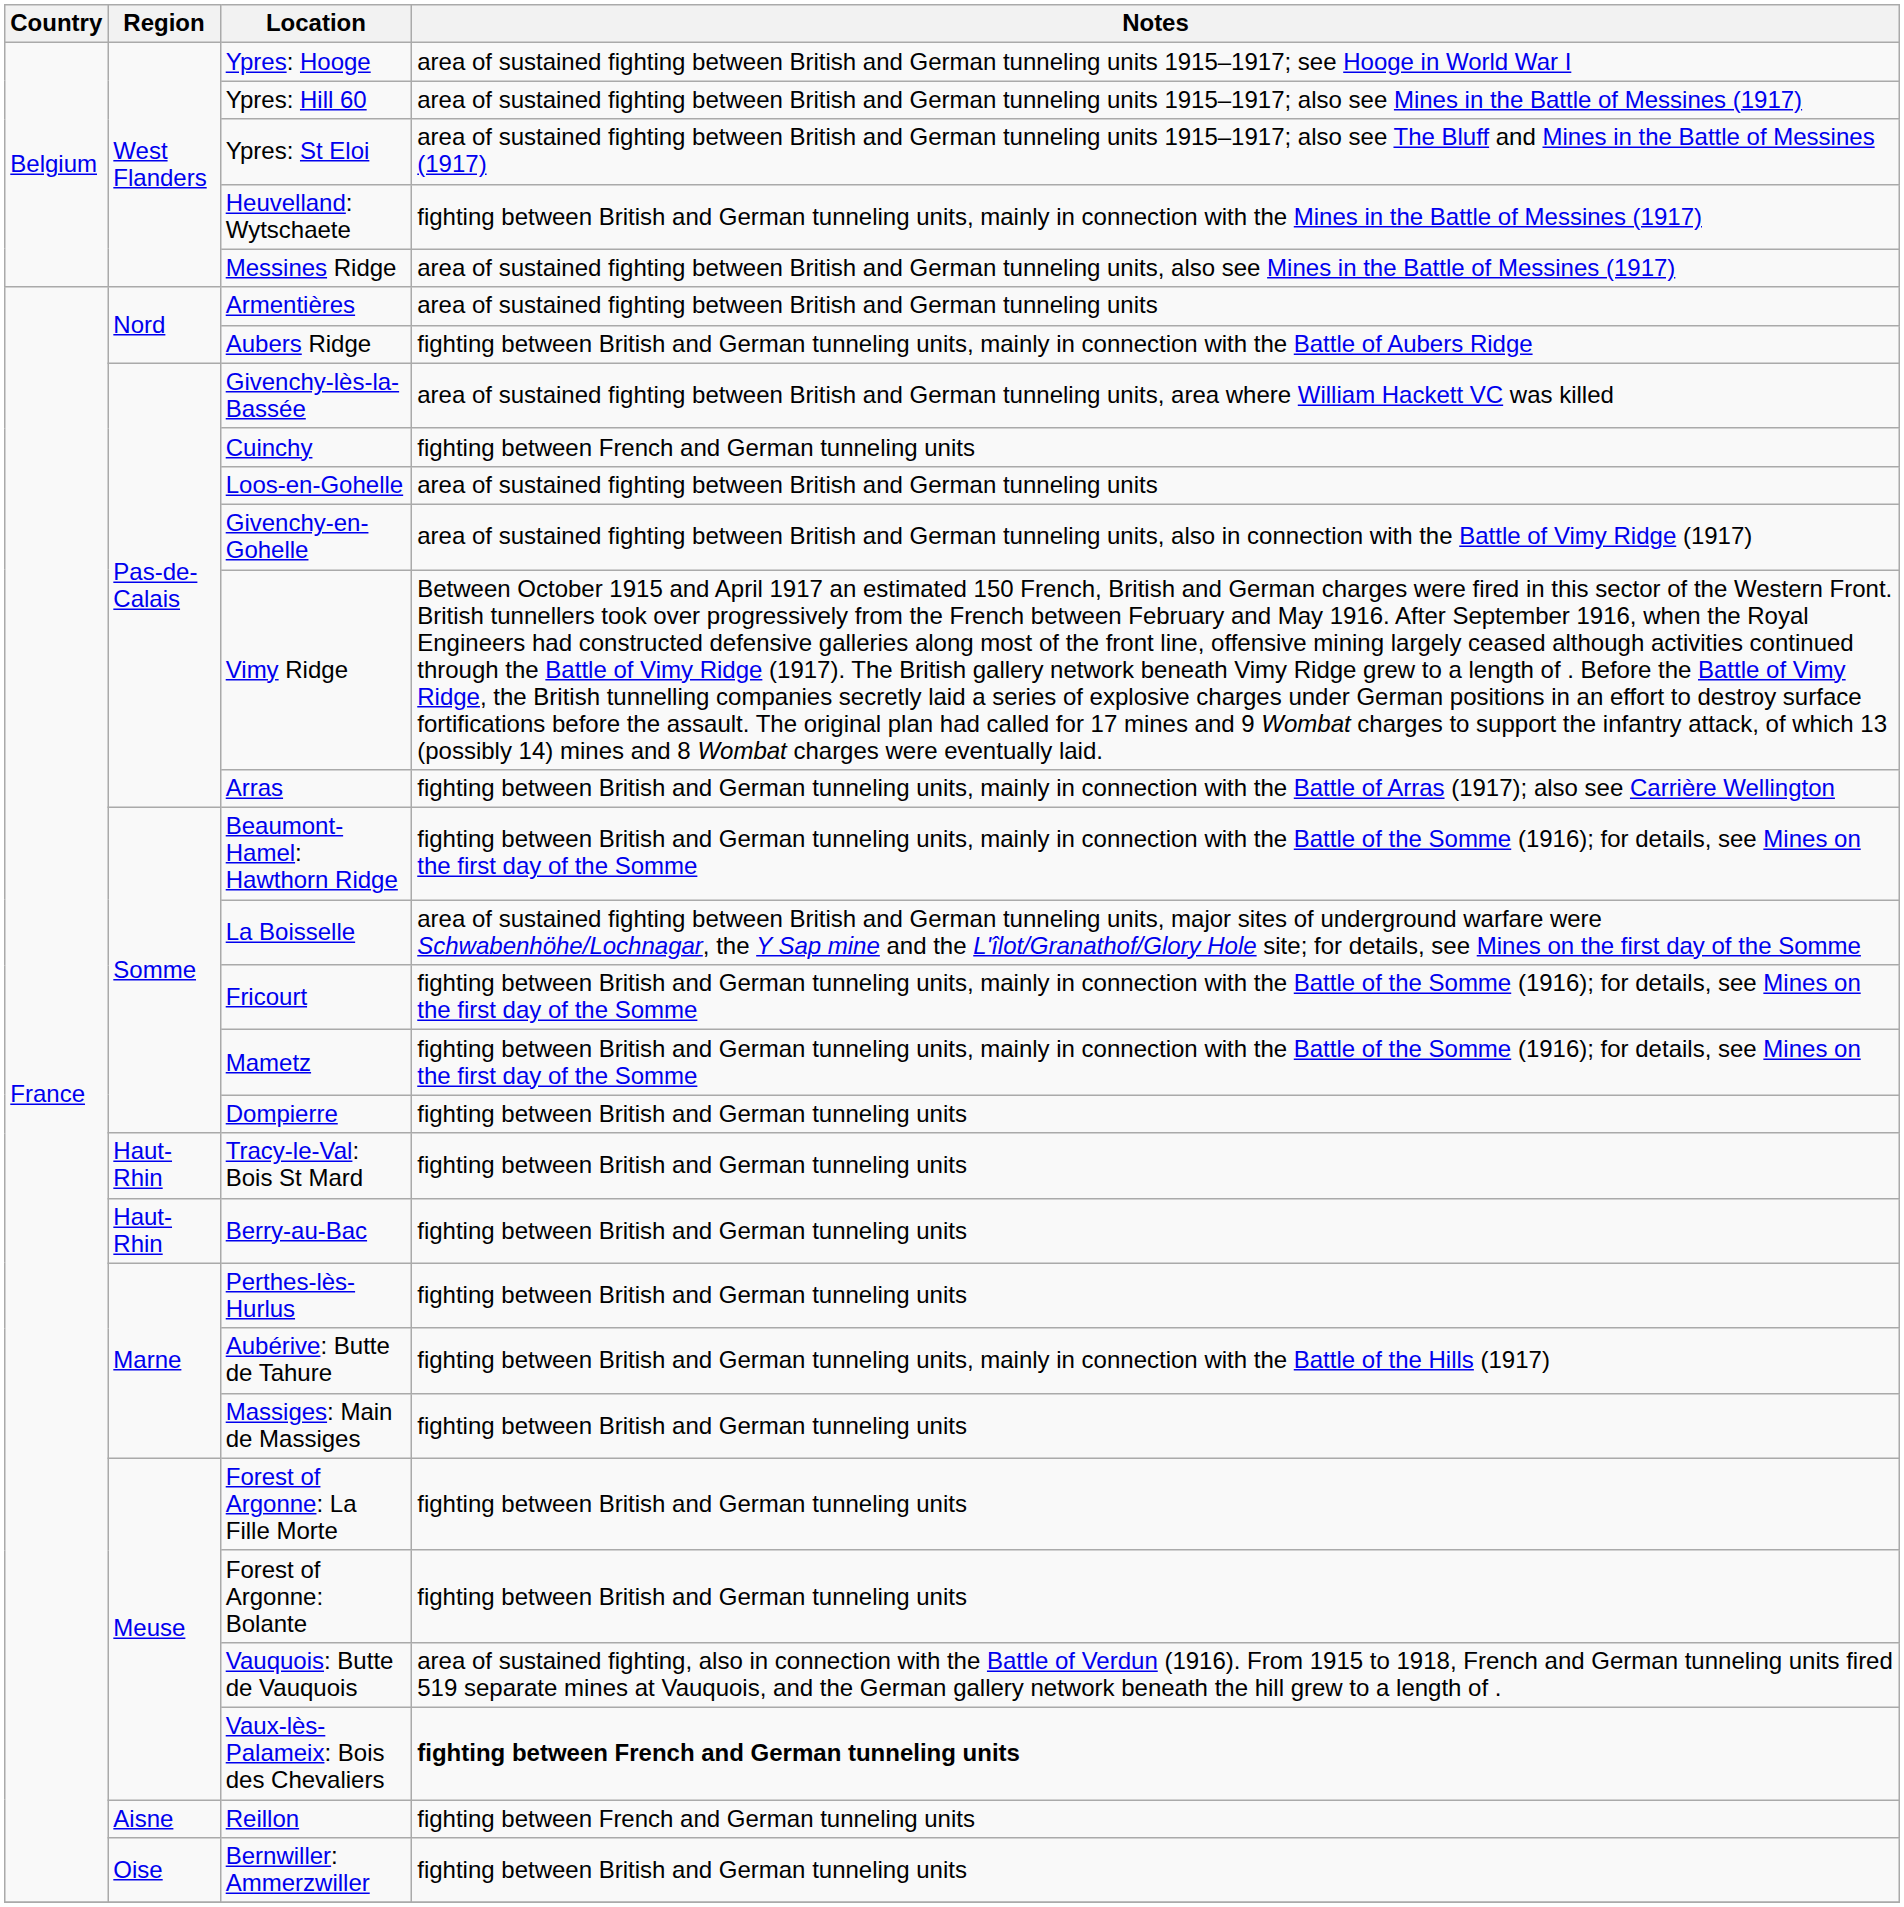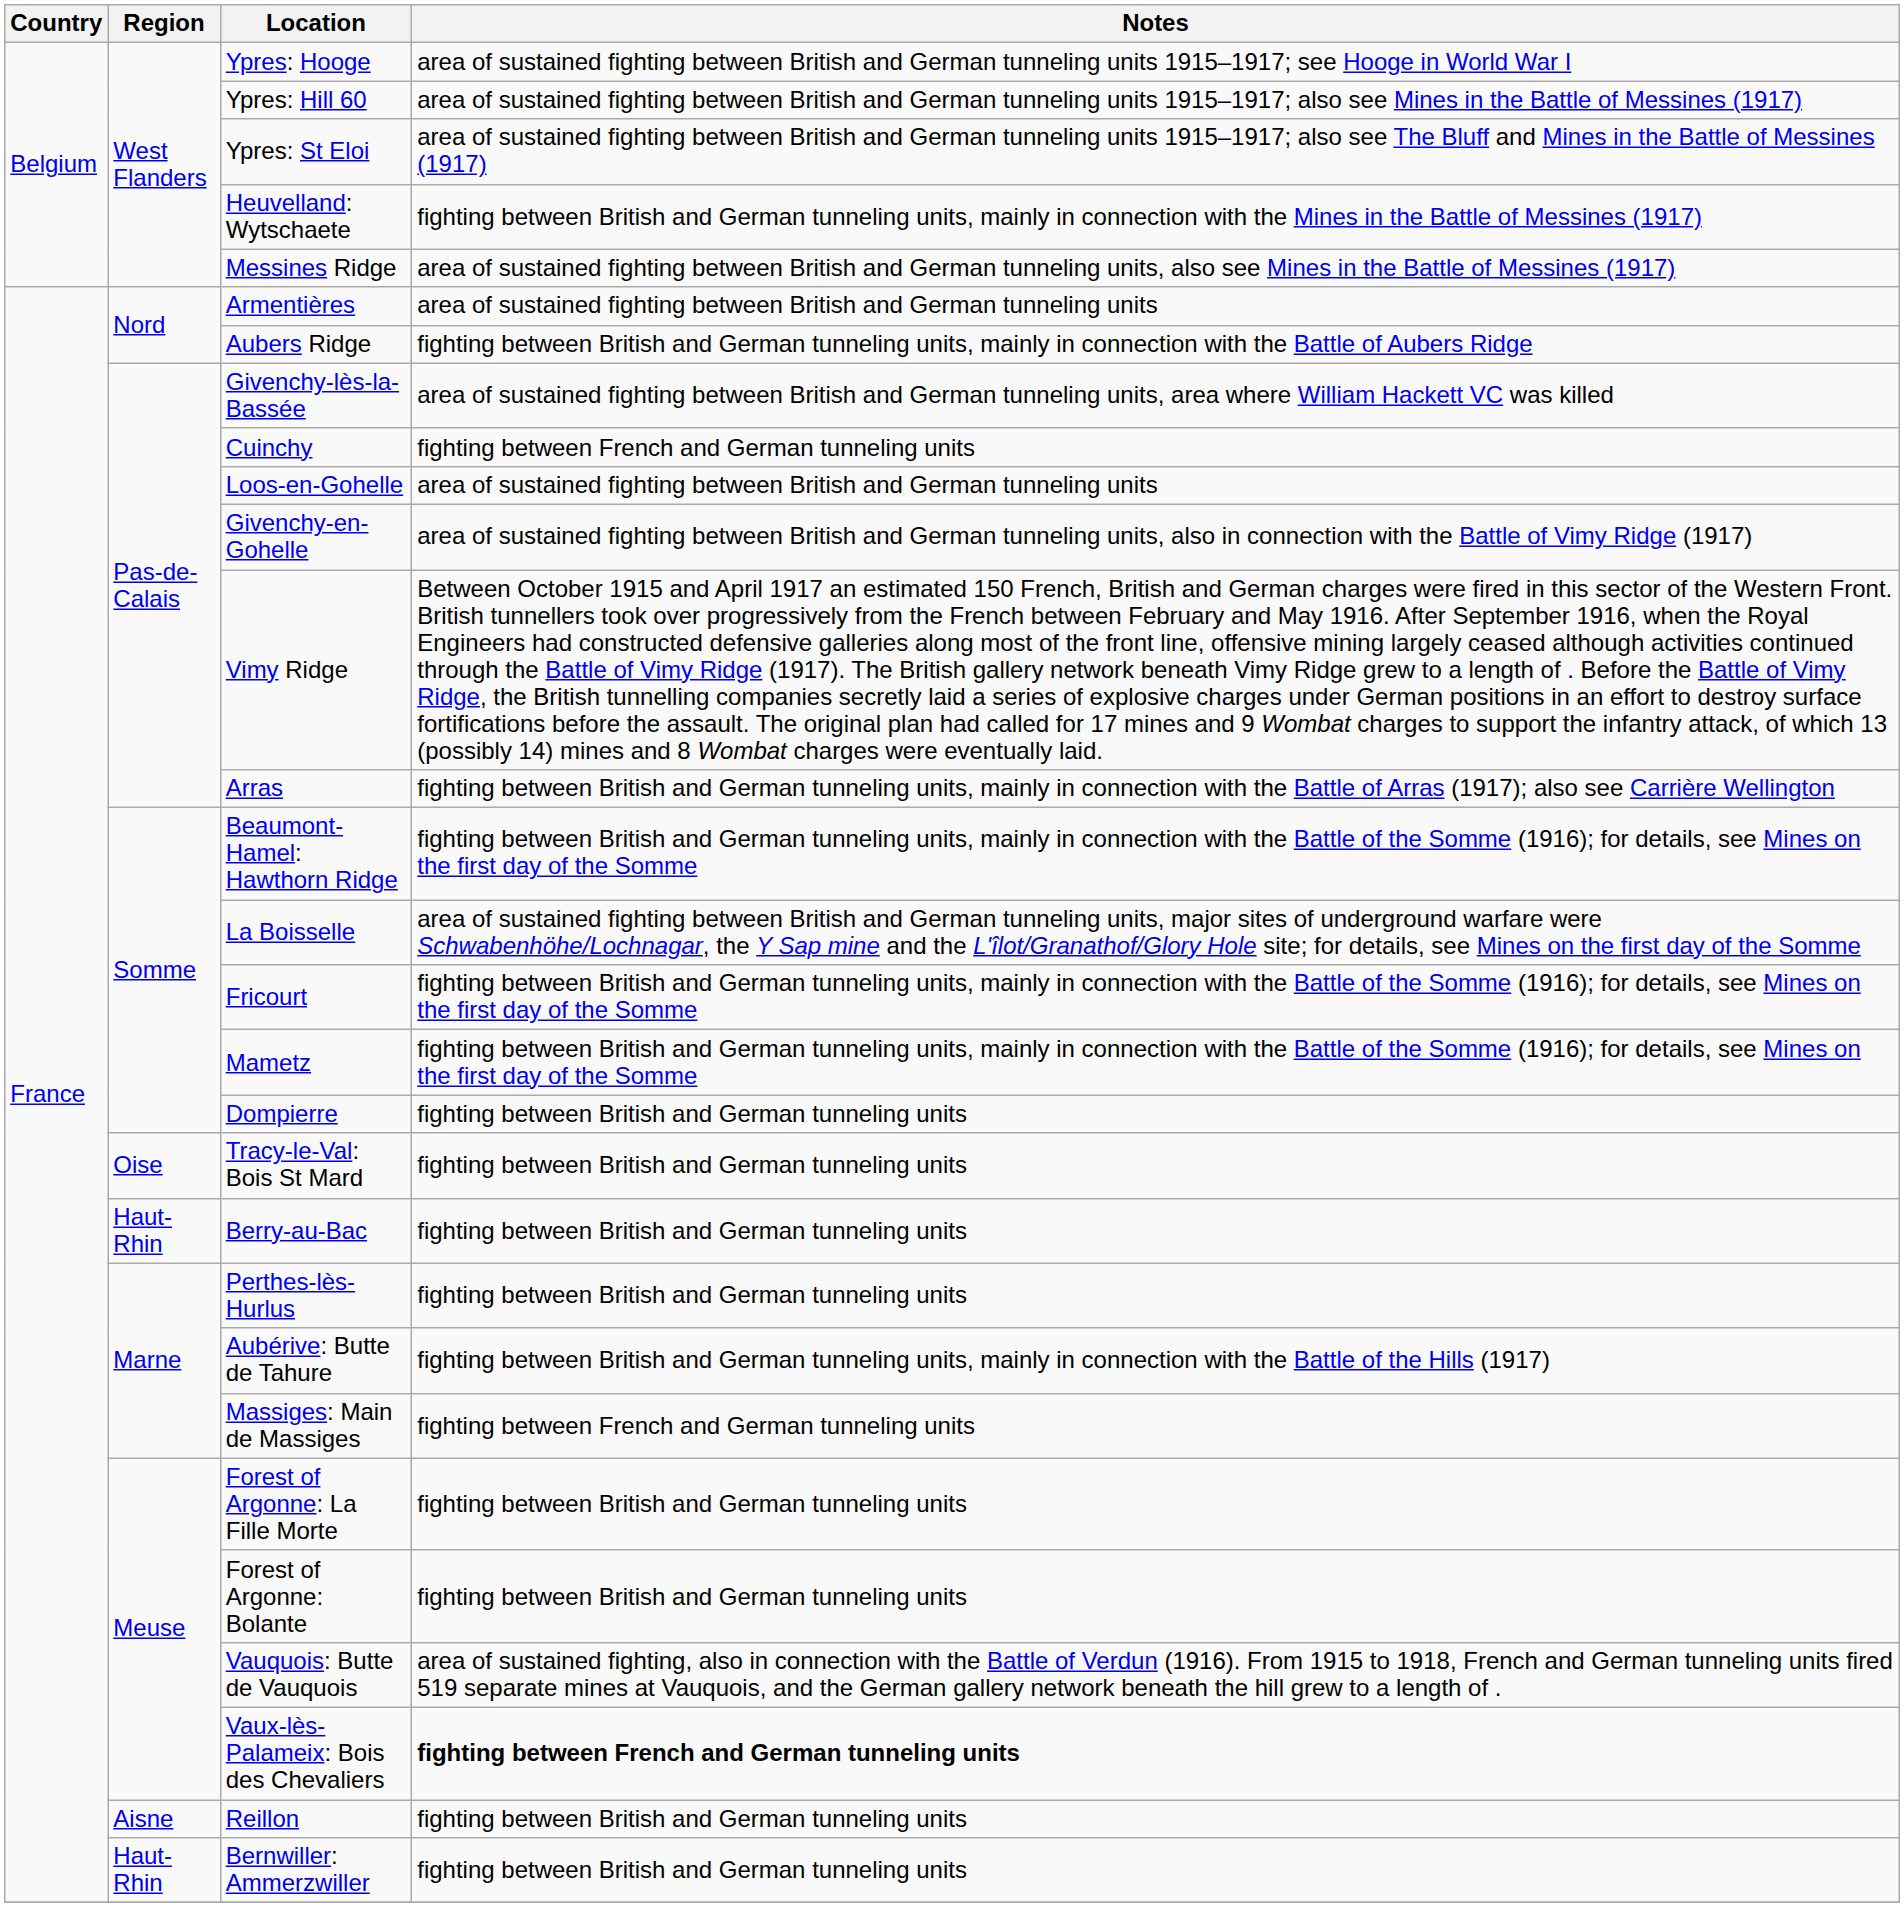Tracy-le-Val: Bois St Mard | Region: Haut-Rhin -> Oise
Massiges: Main de Massiges | Notes: fighting between British and German tunneling units -> fighting between French and German tunneling units
Reillon | Notes: fighting between French and German tunneling units -> fighting between British and German tunneling units
Bernwiller: Ammerzwiller | Region: Oise -> Haut-Rhin
